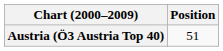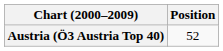Austria (Ö3 Austria Top 40) | Position: 51 -> 52
